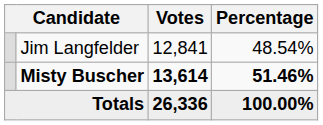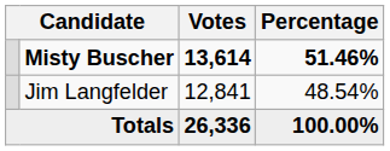rows swapped: Misty Buscher <-> Jim Langfelder
